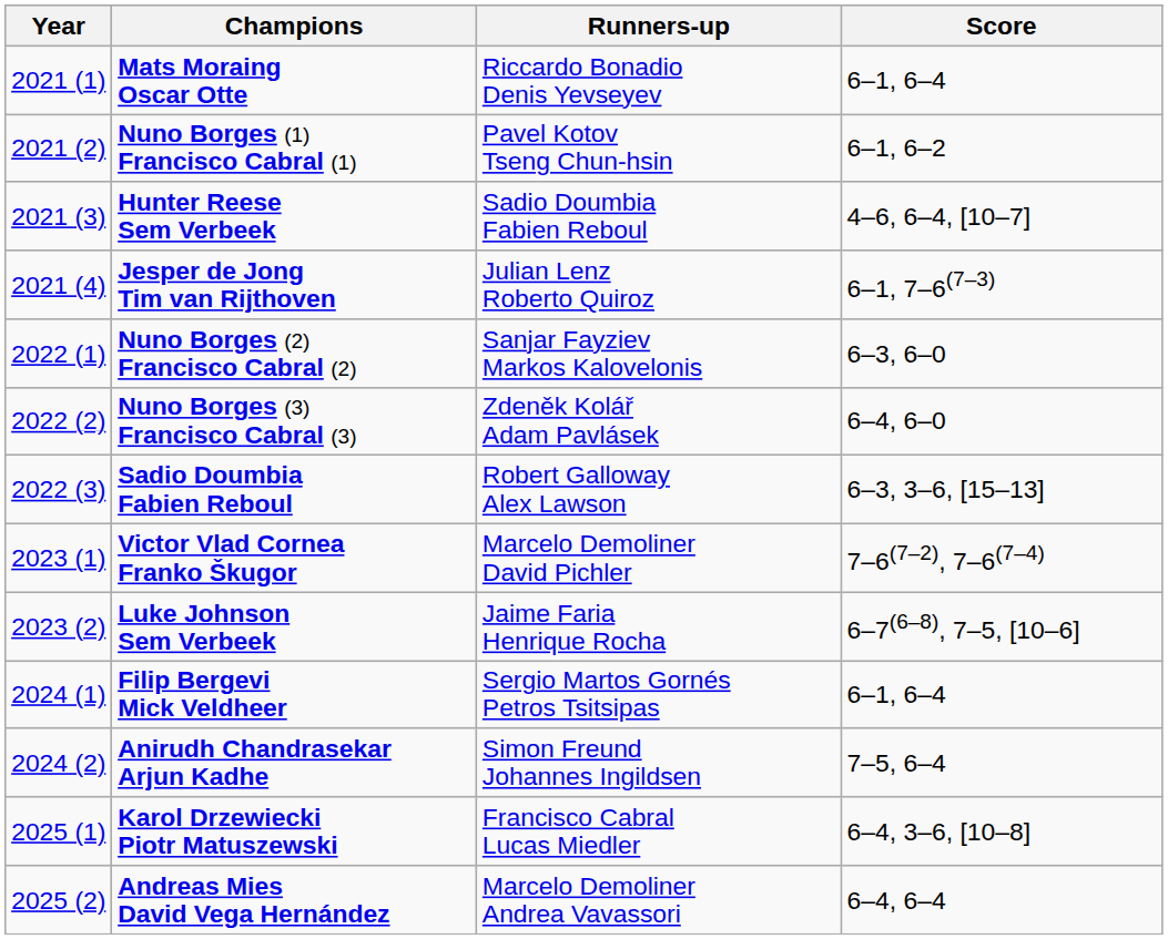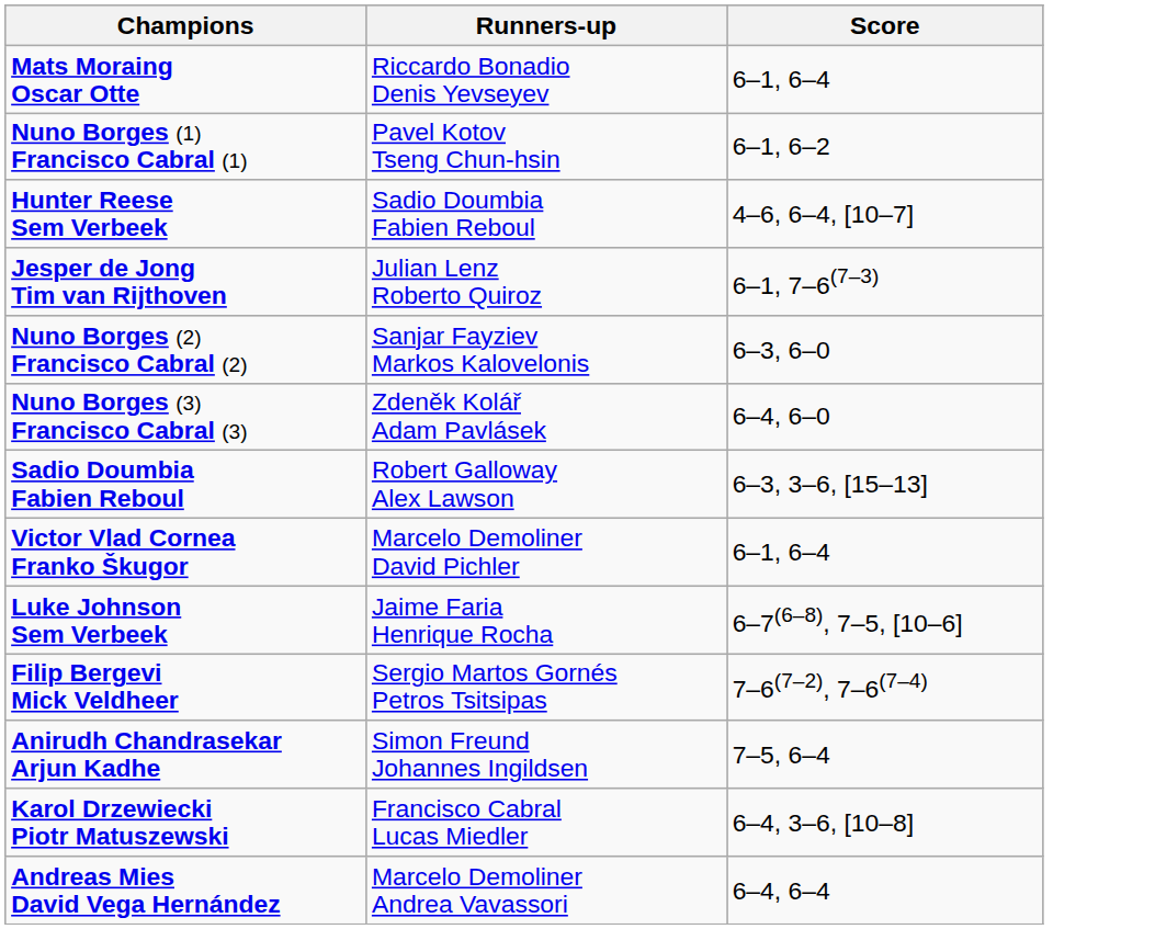- column: Year | 2021 (1) | 2021 (2) | 2021 (3) | 2021 (4) | 2022 (1) | 2022 (2) | 2022 (3) | 2023 (1) | 2023 (2) | 2024 (1) | 2024 (2) | 2025 (1) | 2025 (2)
Victor Vlad Cornea Franko Škugor | Score: 7–6(7–2), 7–6(7–4) -> 6–1, 6–4
Filip Bergevi Mick Veldheer | Score: 6–1, 6–4 -> 7–6(7–2), 7–6(7–4)
